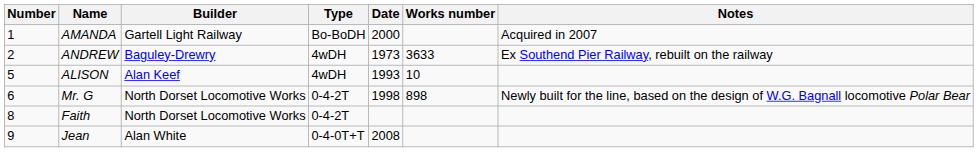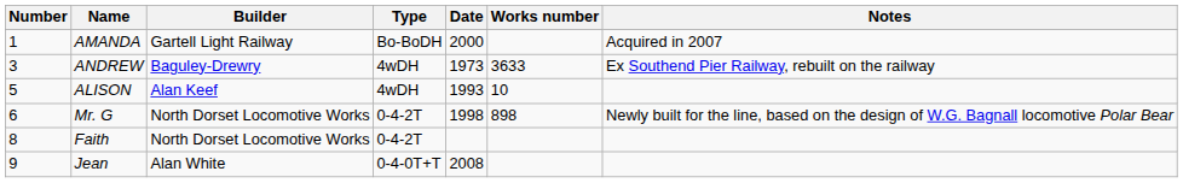ANDREW | Number: 2 -> 3
